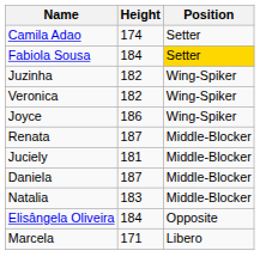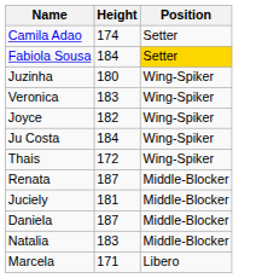Juzinha | Height: 182 -> 180
Veronica | Height: 182 -> 183
Joyce | Height: 186 -> 182
+ row: Ju Costa | 184 | Wing-Spiker
+ row: Thais | 172 | Wing-Spiker
- row: Elisângela Oliveira | 184 | Opposite
